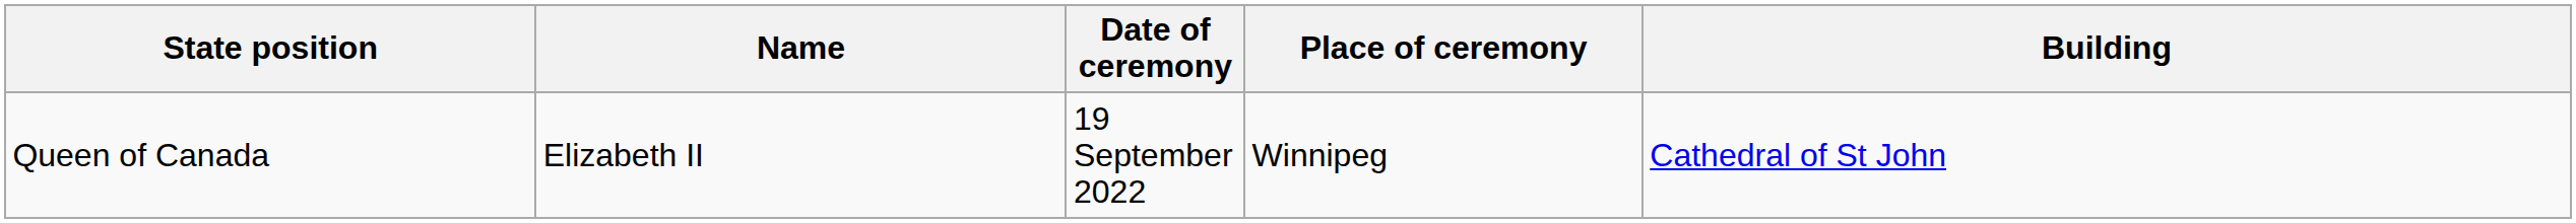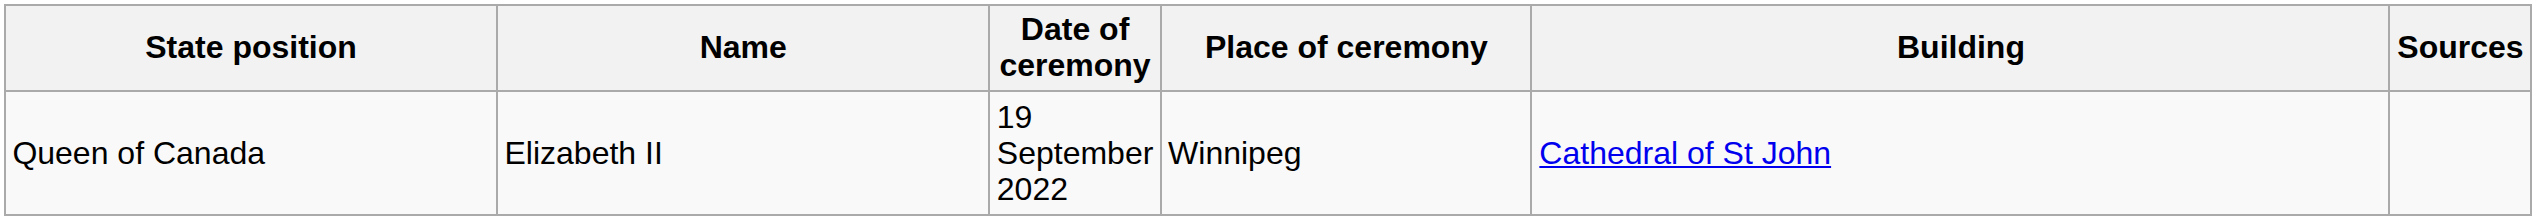+ column: Sources
